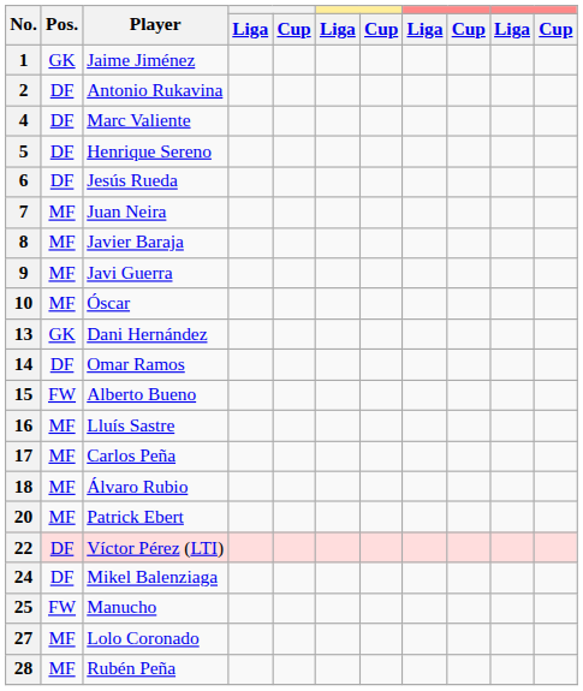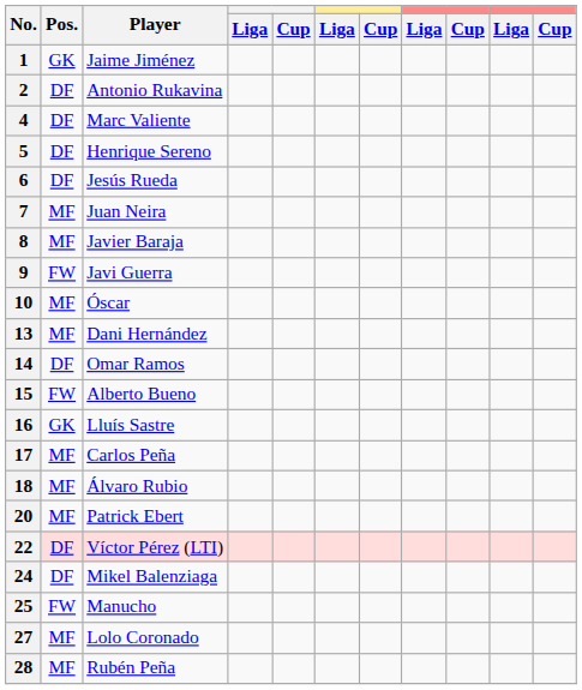9 | Pos.: MF -> FW
13 | Pos.: GK -> MF
16 | Pos.: MF -> GK
